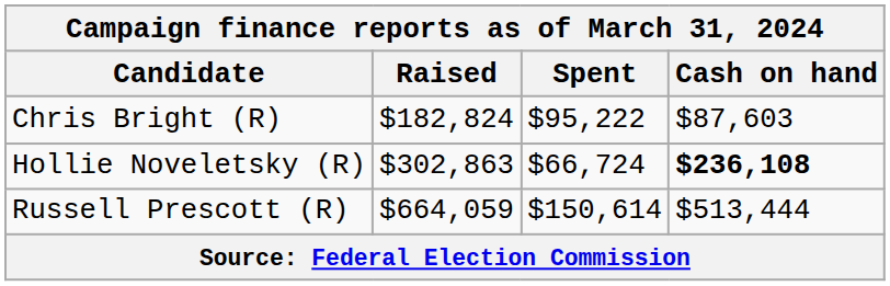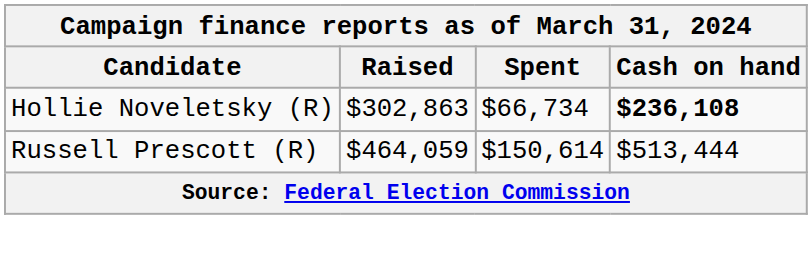- row: Chris Bright (R) | $182,824 | $95,222 | $87,603
Hollie Noveletsky (R) | Spent: $66,724 -> $66,734
Russell Prescott (R) | Raised: $664,059 -> $464,059
